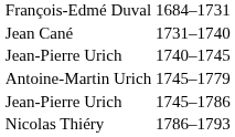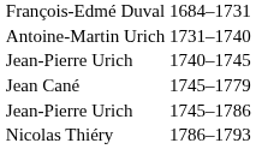1731–1740 | column 1: Jean Cané -> Antoine-Martin Urich
1745–1779 | column 1: Antoine-Martin Urich -> Jean Cané
